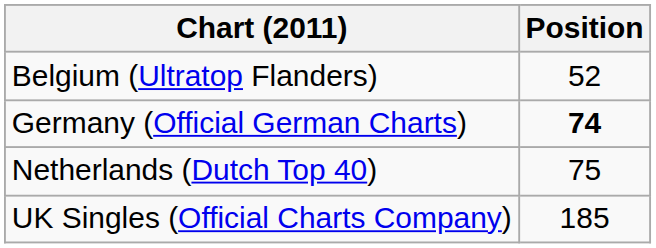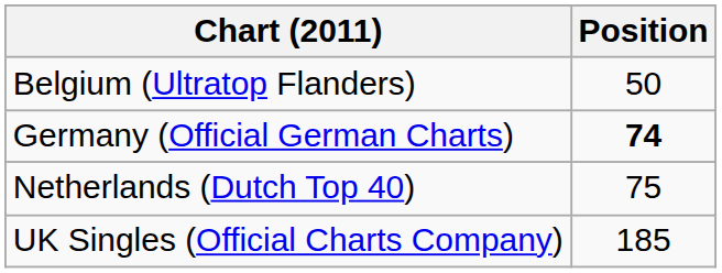Belgium (Ultratop Flanders) | Position: 52 -> 50
